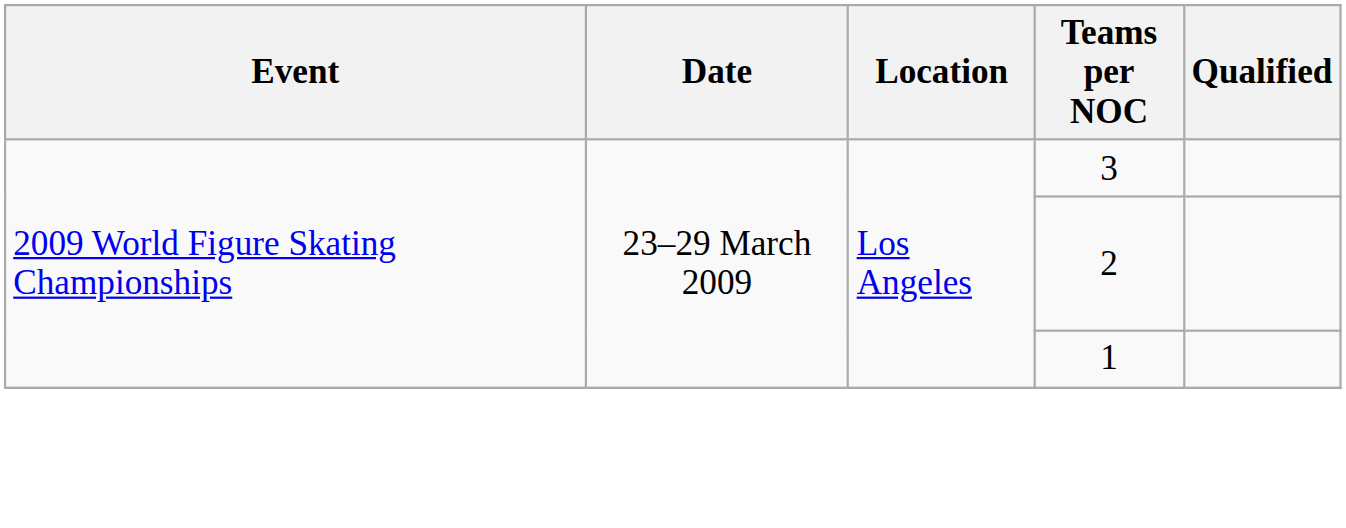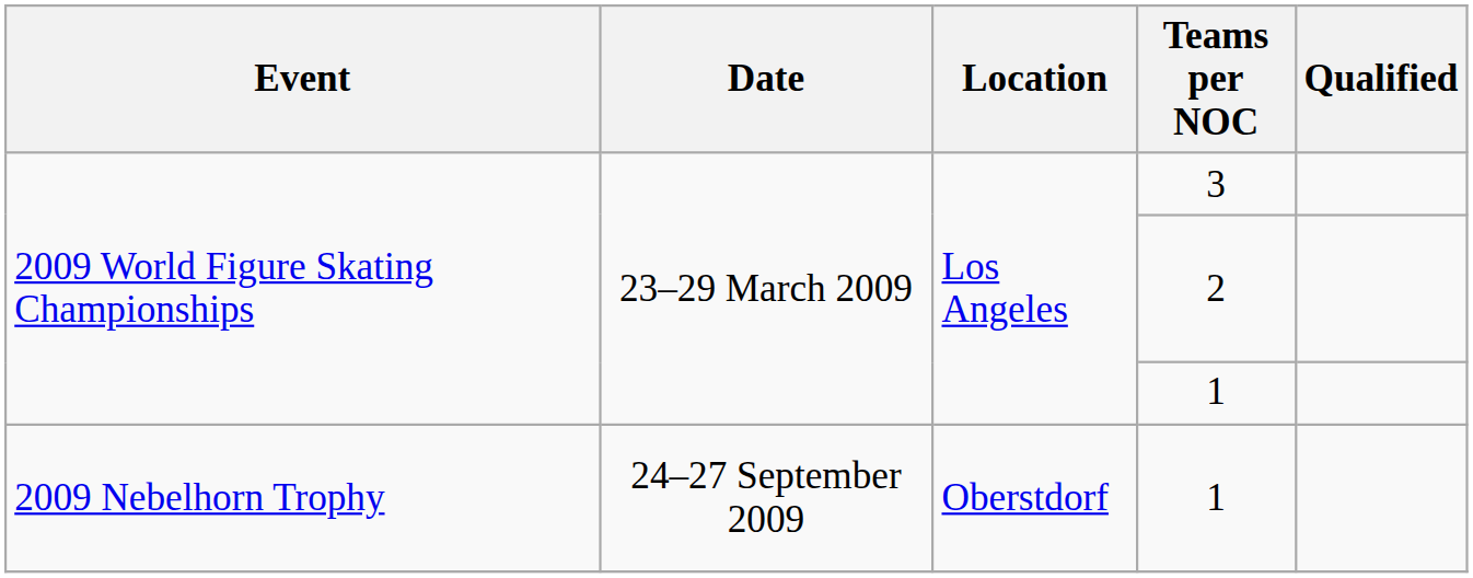+ row: 2009 Nebelhorn Trophy | 24–27 September 2009 | Oberstdorf | 1
